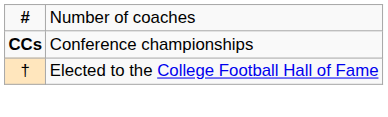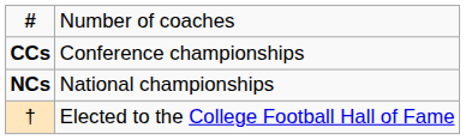+ row: NCs | National championships
